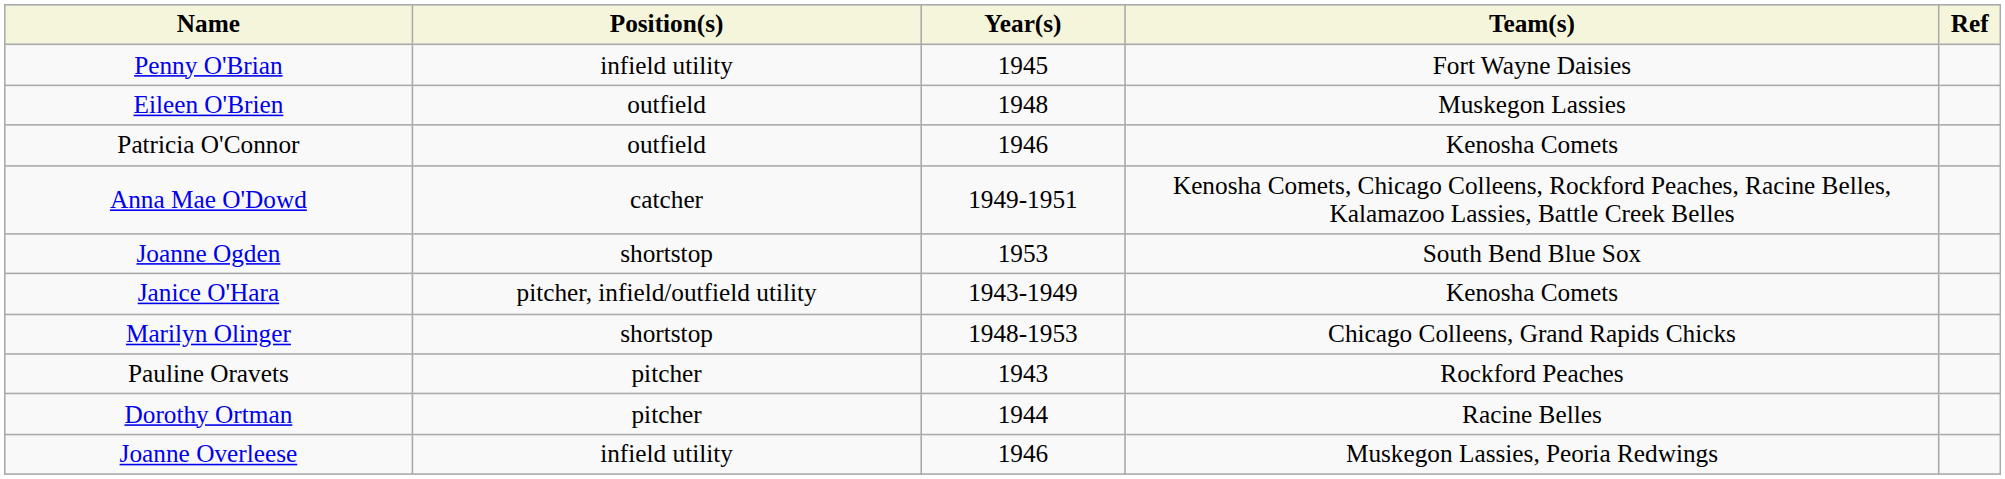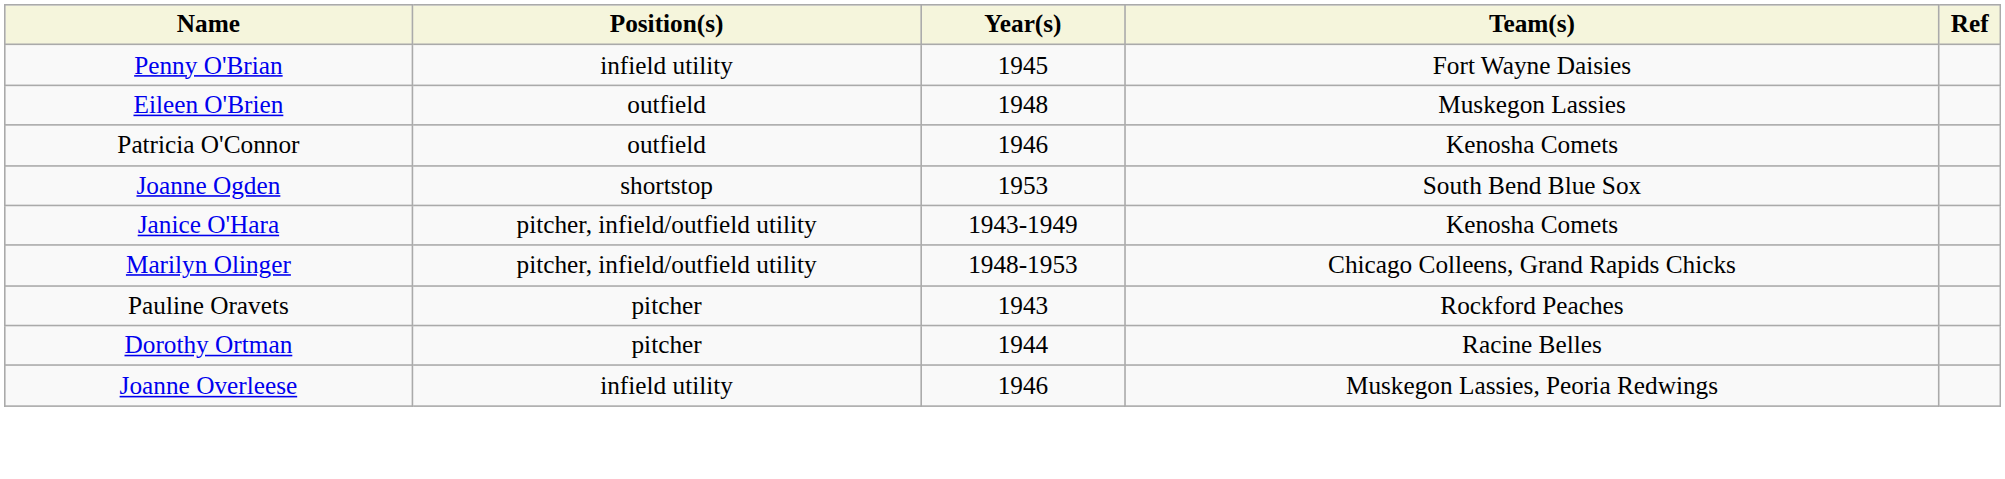- row: Anna Mae O'Dowd | catcher | 1949-1951 | Kenosha Comets, Chicago Colleens, Rockford Peaches, Racine Belles, Kalamazoo Lassies, Battle Creek Belles
Marilyn Olinger | Position(s): shortstop -> pitcher, infield/outfield utility
